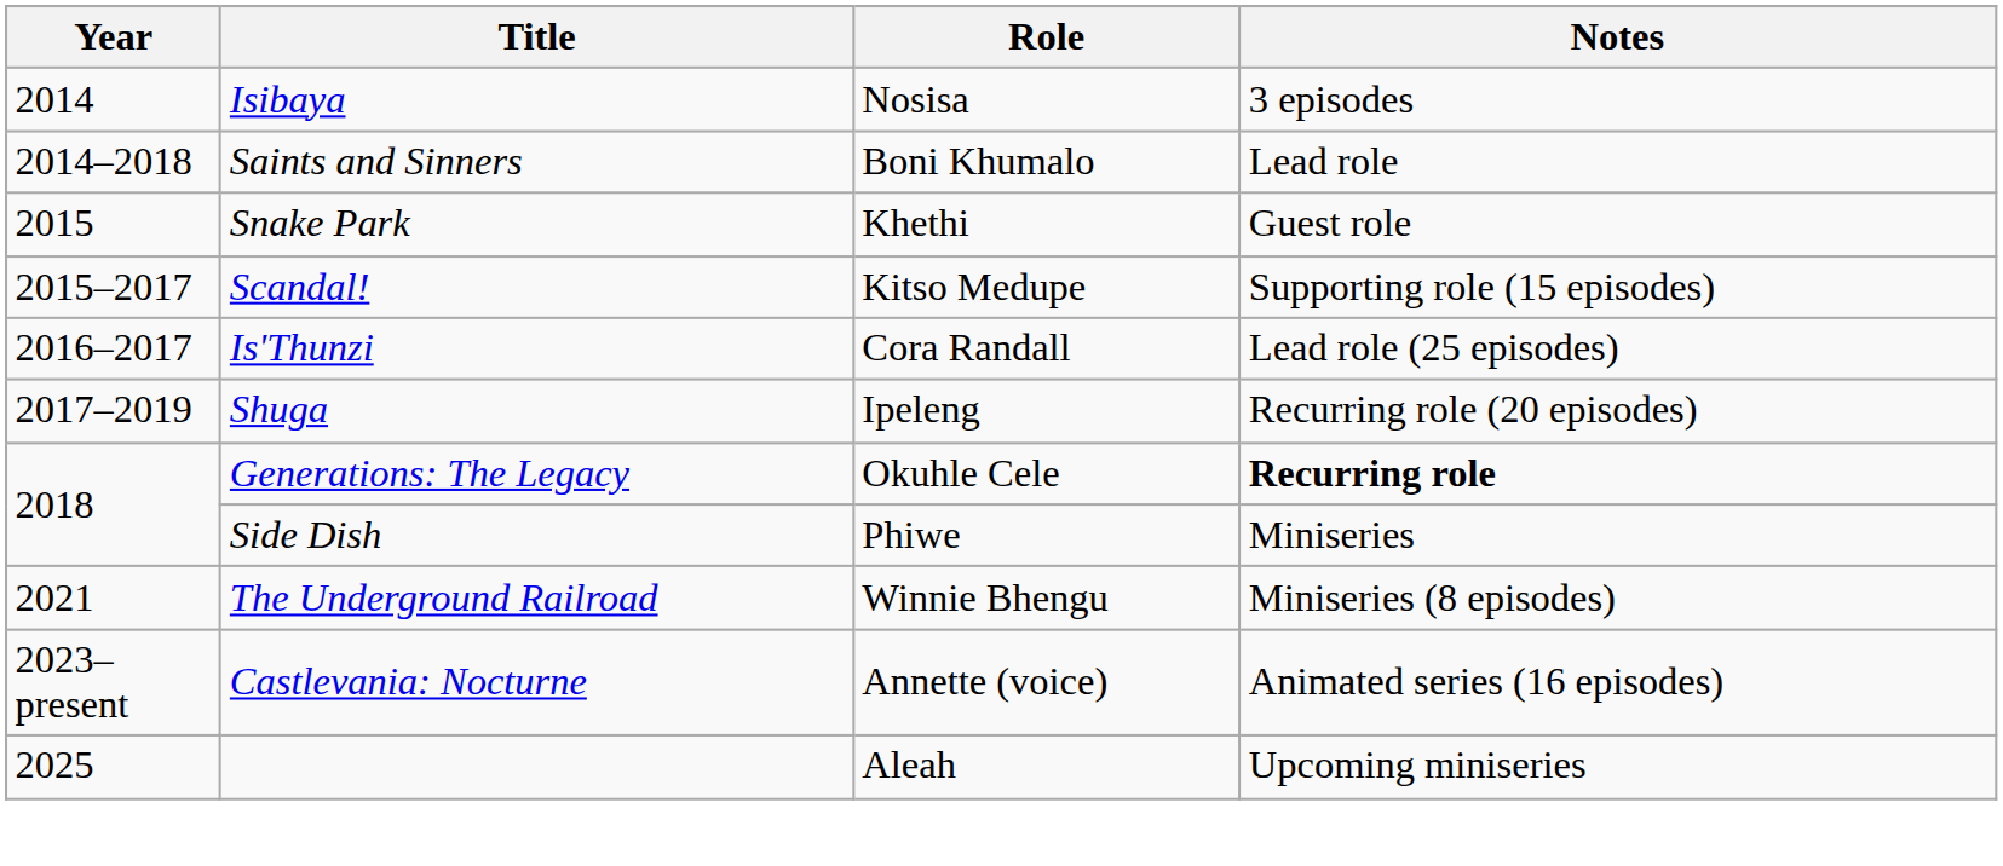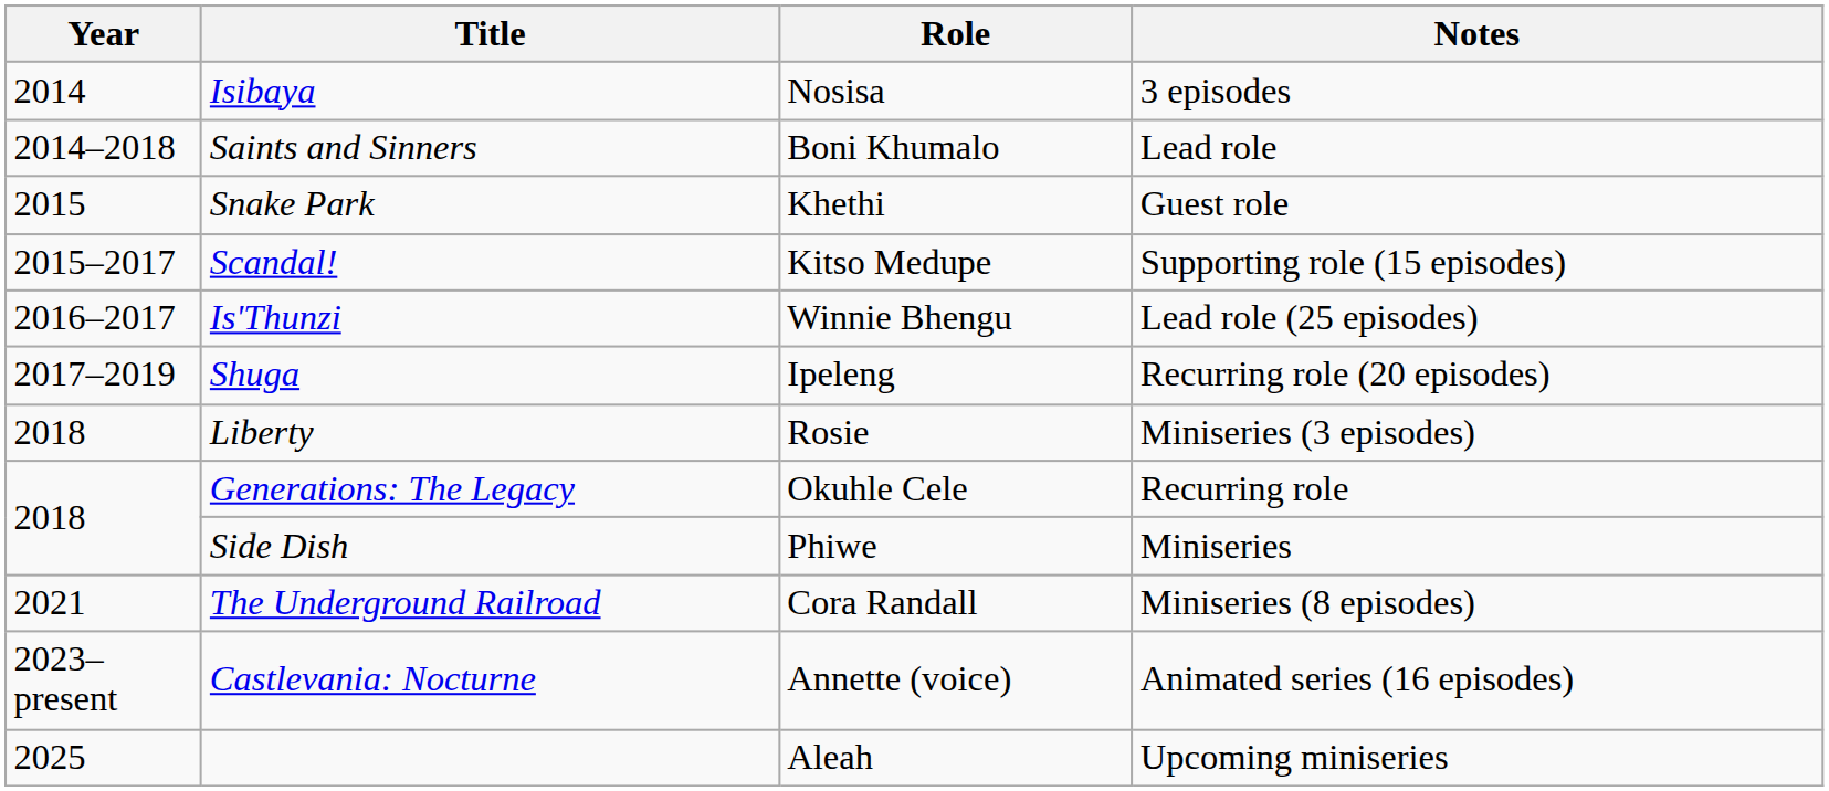Is'Thunzi | Role: Cora Randall -> Winnie Bhengu
+ row: 2018 | Liberty | Rosie | Miniseries (3 episodes)
Generations: The Legacy | Notes: bold -> normal
The Underground Railroad | Role: Winnie Bhengu -> Cora Randall
